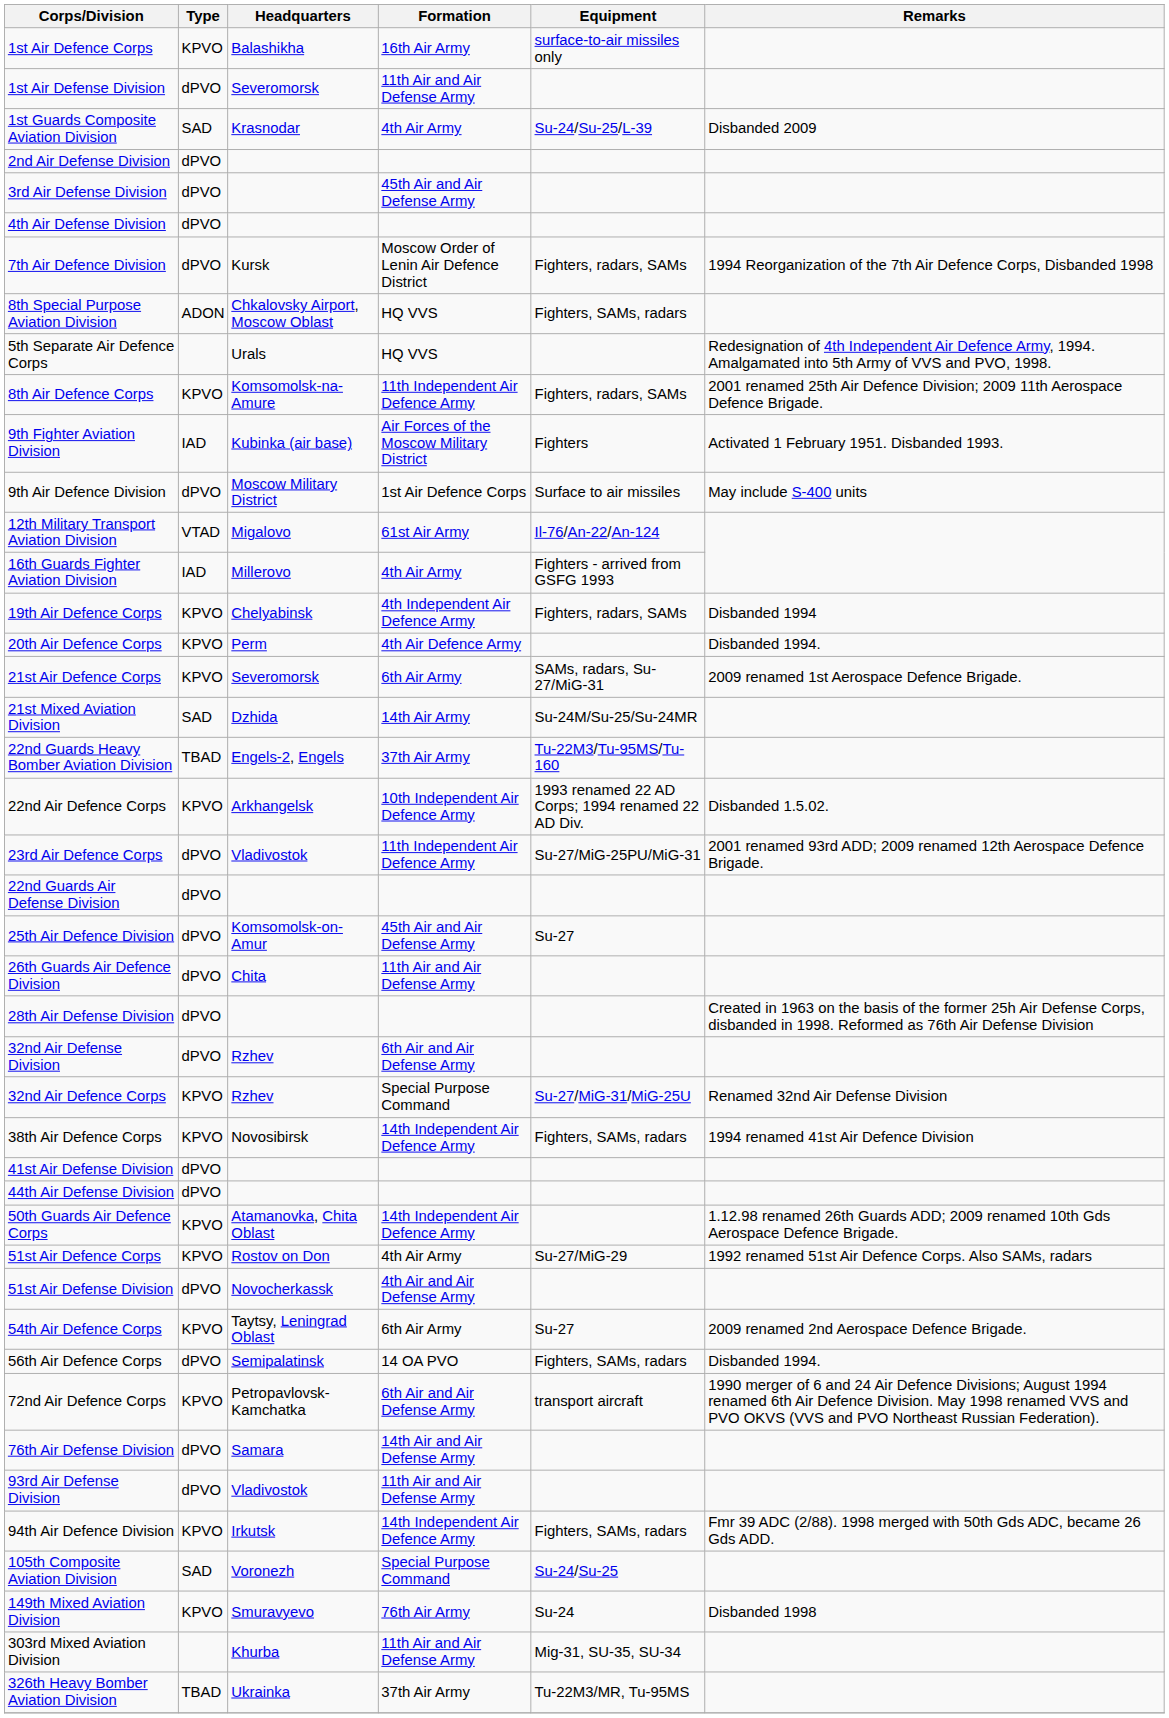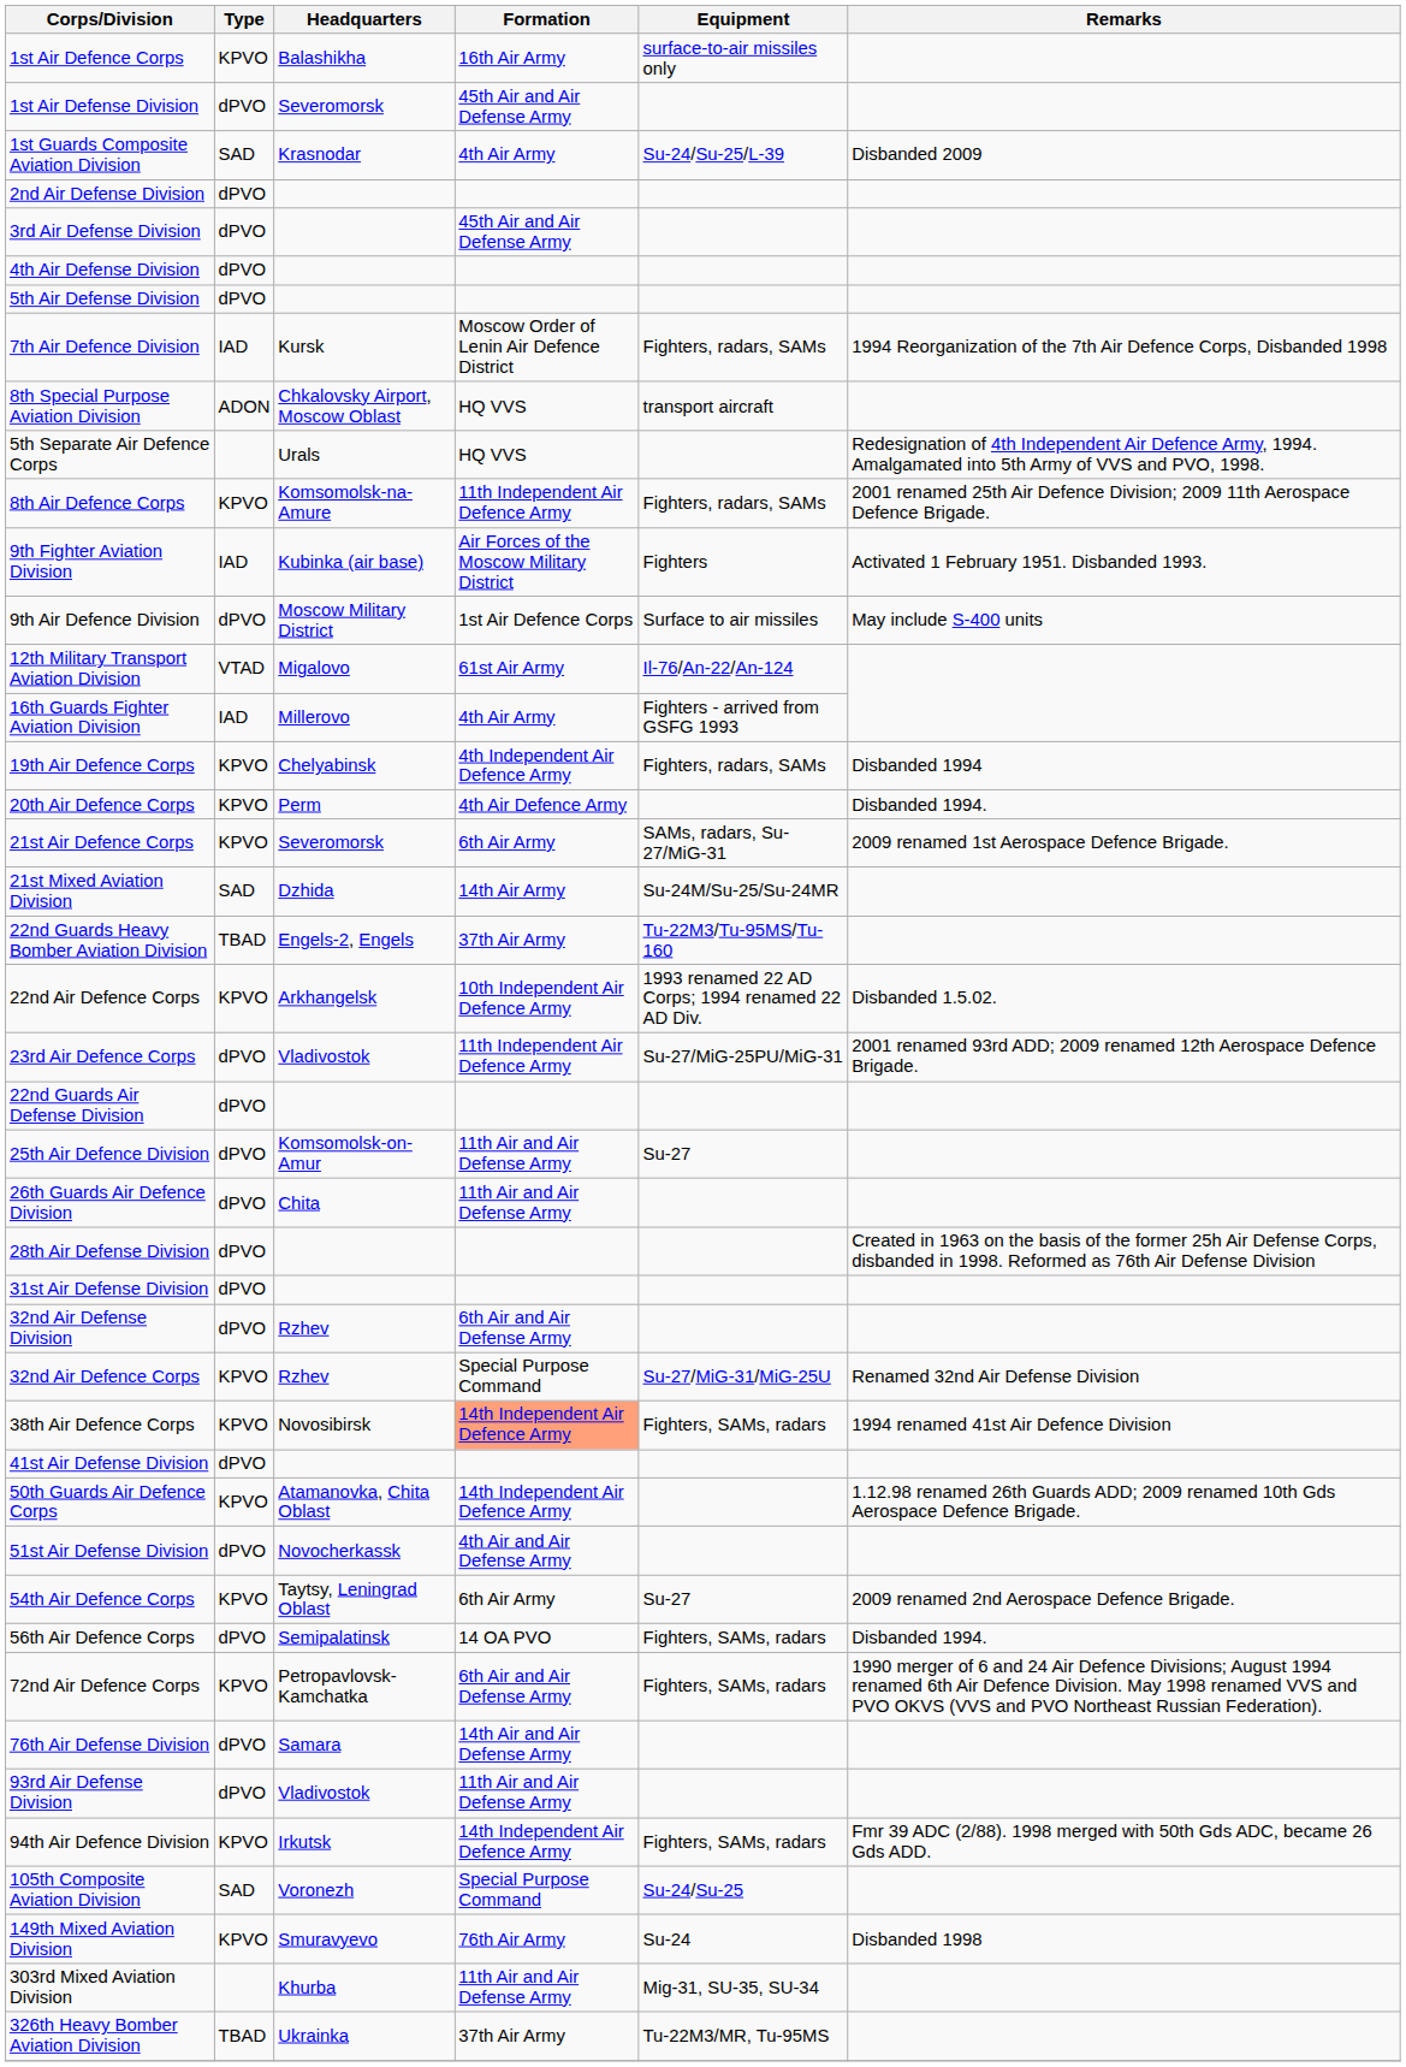1st Air Defense Division | Formation: 11th Air and Air Defense Army -> 45th Air and Air Defense Army
+ row: 5th Air Defense Division | dPVO
7th Air Defence Division | Type: dPVO -> IAD
8th Special Purpose Aviation Division | Equipment: Fighters, SAMs, radars -> transport aircraft
25th Air Defence Division | Formation: 45th Air and Air Defense Army -> 11th Air and Air Defense Army
+ row: 31st Air Defense Division | dPVO
38th Air Defence Corps | Formation: no background -> lightsalmon background
- row: 44th Air Defense Division | dPVO
- row: 51st Air Defence Corps | KPVO | Rostov on Don | 4th Air Army | Su-27/MiG-29 | 1992 renamed 51st Air Defence Corps. Also SAMs, radars
72nd Air Defence Corps | Equipment: transport aircraft -> Fighters, SAMs, radars
